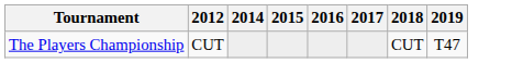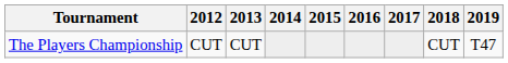+ column: 2013 | CUT
